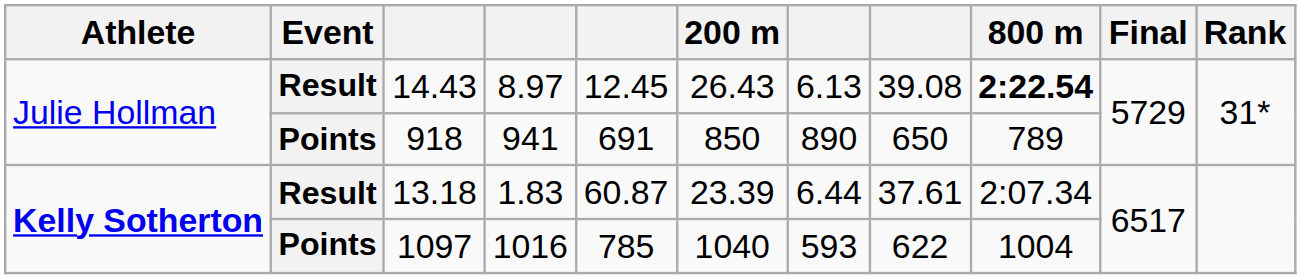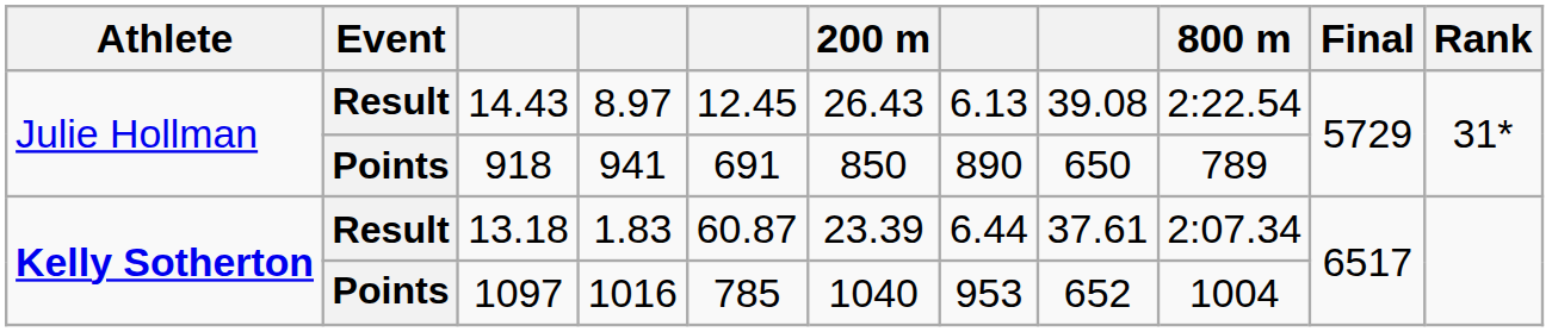14.43 | 800 m: bold -> normal
1097 | column 7: 593 -> 953
1097 | column 8: 622 -> 652
